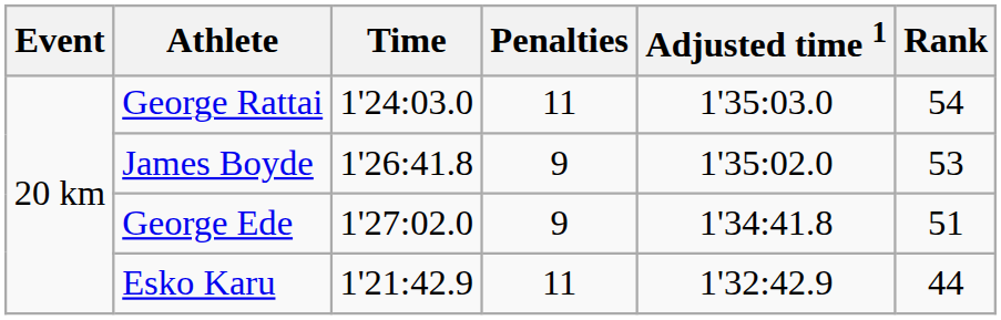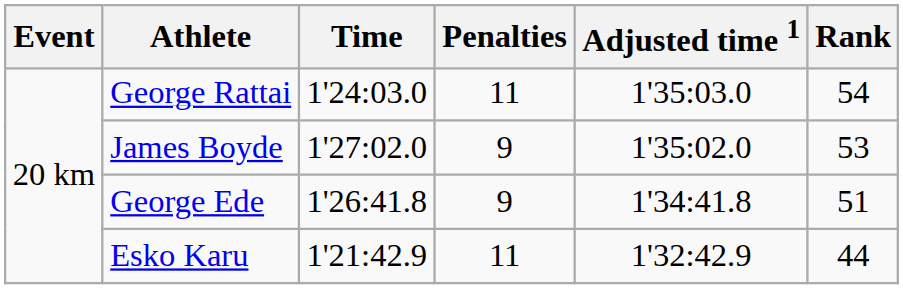James Boyde | Time: 1'26:41.8 -> 1'27:02.0
George Ede | Time: 1'27:02.0 -> 1'26:41.8
